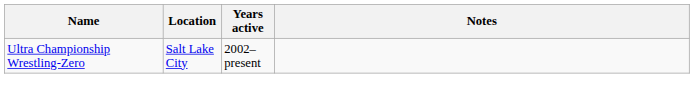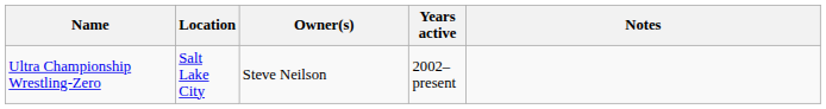+ column: Owner(s) | Steve Neilson
